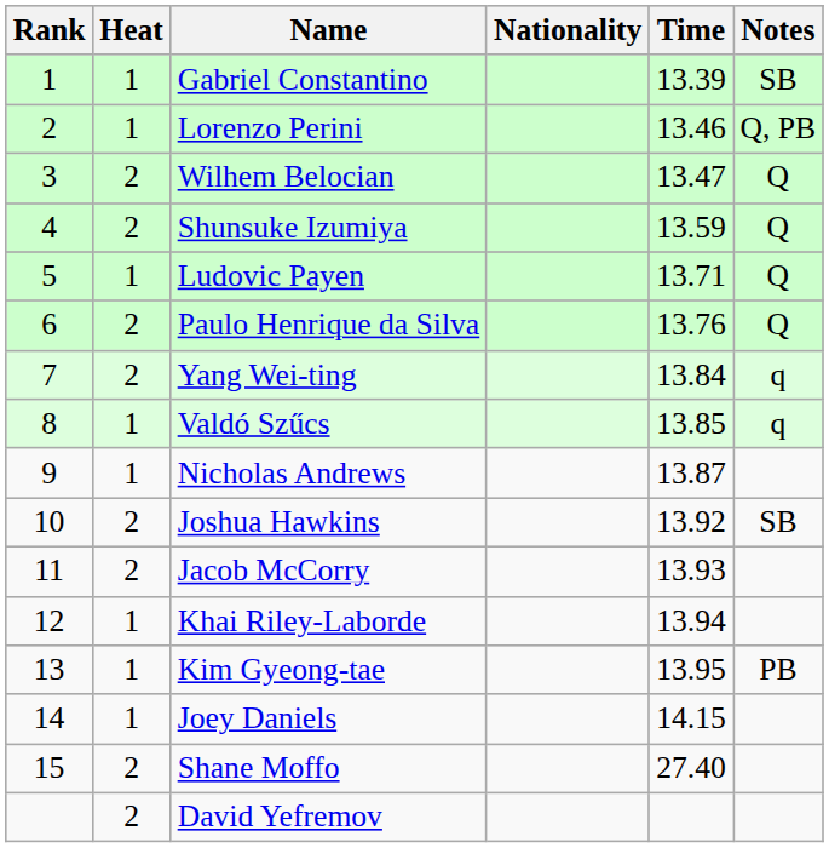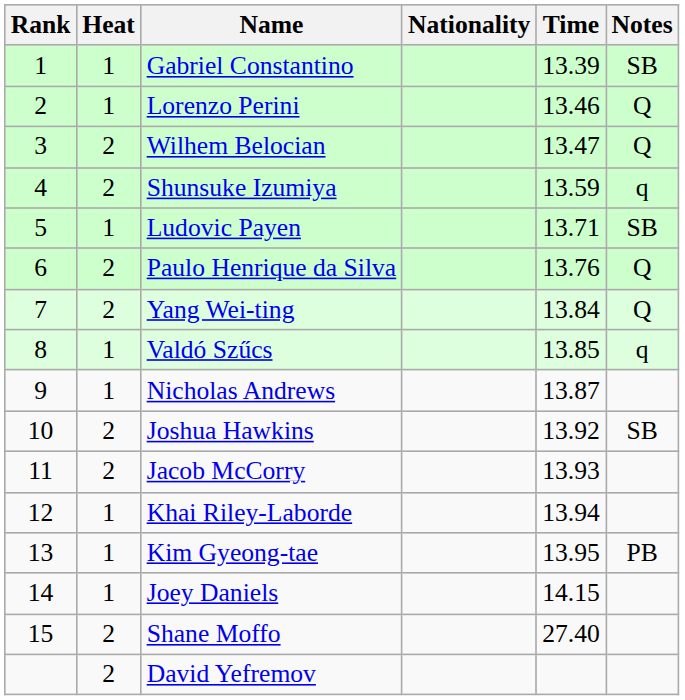Lorenzo Perini | Notes: Q, PB -> Q
Shunsuke Izumiya | Notes: Q -> q
Ludovic Payen | Notes: Q -> SB
Yang Wei-ting | Notes: q -> Q
